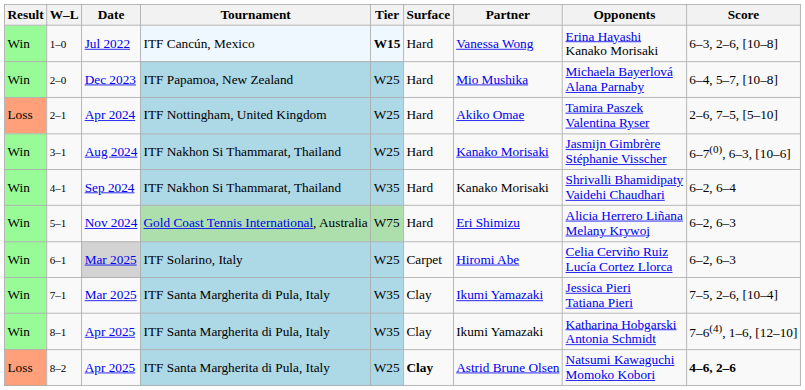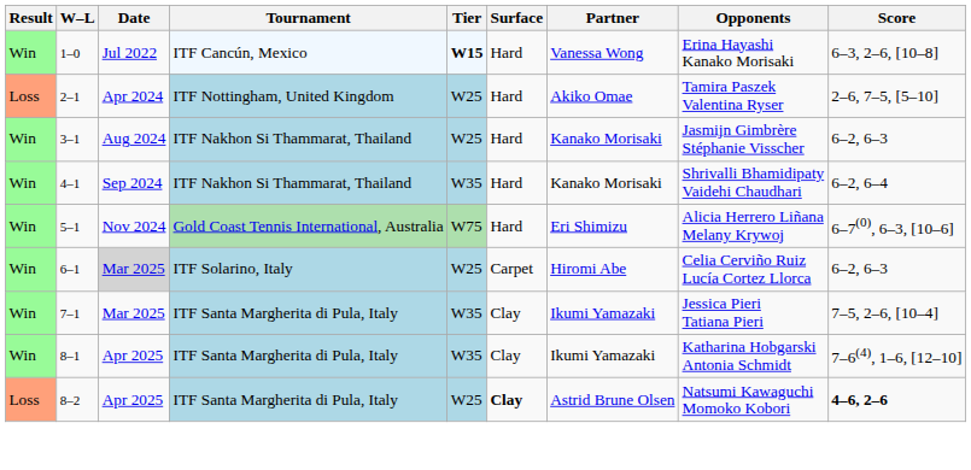- row: Win | 2–0 | Dec 2023 | ITF Papamoa, New Zealand | W25 | Hard | Mio Mushika | Michaela Bayerlová Alana Parnaby | 6–4, 5–7, [10–8]
3–1 | Score: 6–7(0), 6–3, [10–6] -> 6–2, 6–3
5–1 | Score: 6–2, 6–3 -> 6–7(0), 6–3, [10–6]
